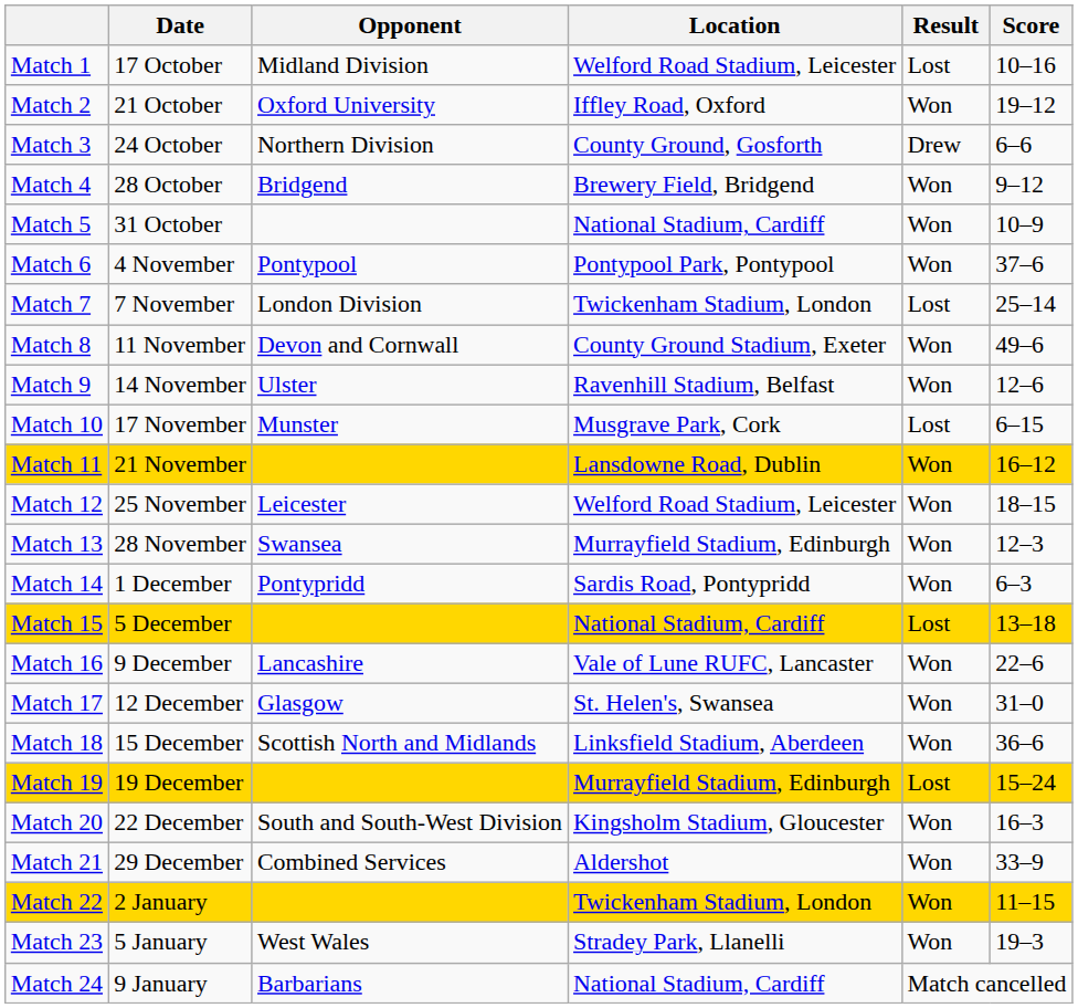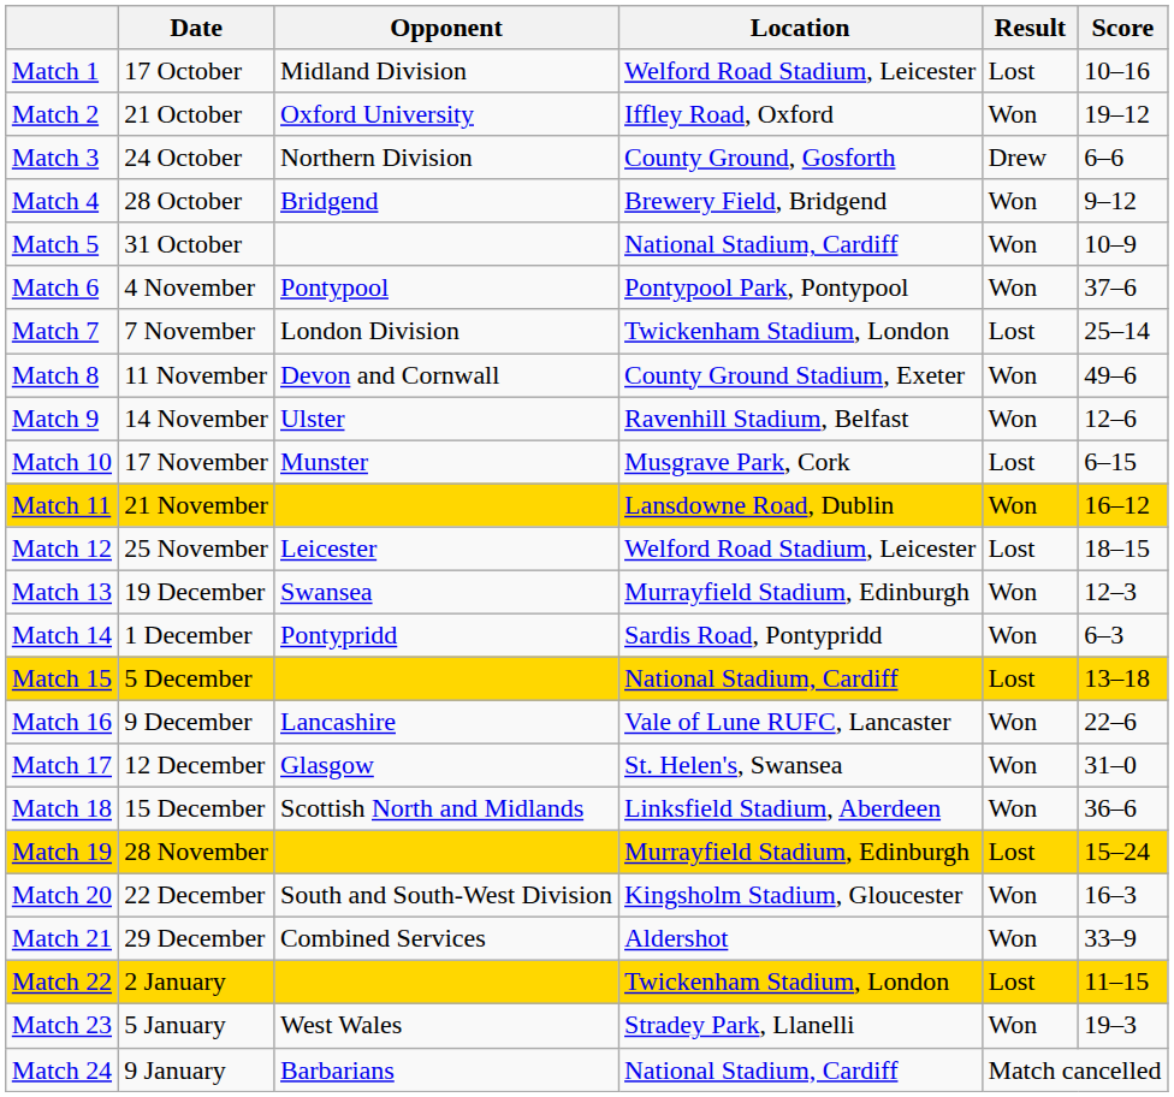Match 12 | Result: Won -> Lost
Match 13 | Date: 28 November -> 19 December
Match 19 | Date: 19 December -> 28 November
Match 22 | Result: Won -> Lost
